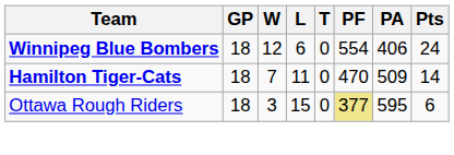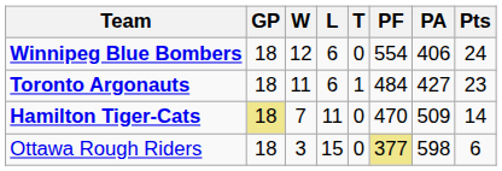+ row: Toronto Argonauts | 18 | 11 | 6 | 1 | 484 | 427 | 23
Hamilton Tiger-Cats | GP: no background -> khaki background
Ottawa Rough Riders | PA: 595 -> 598
